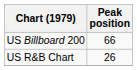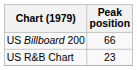US R&B Chart | Peak position: 26 -> 23
